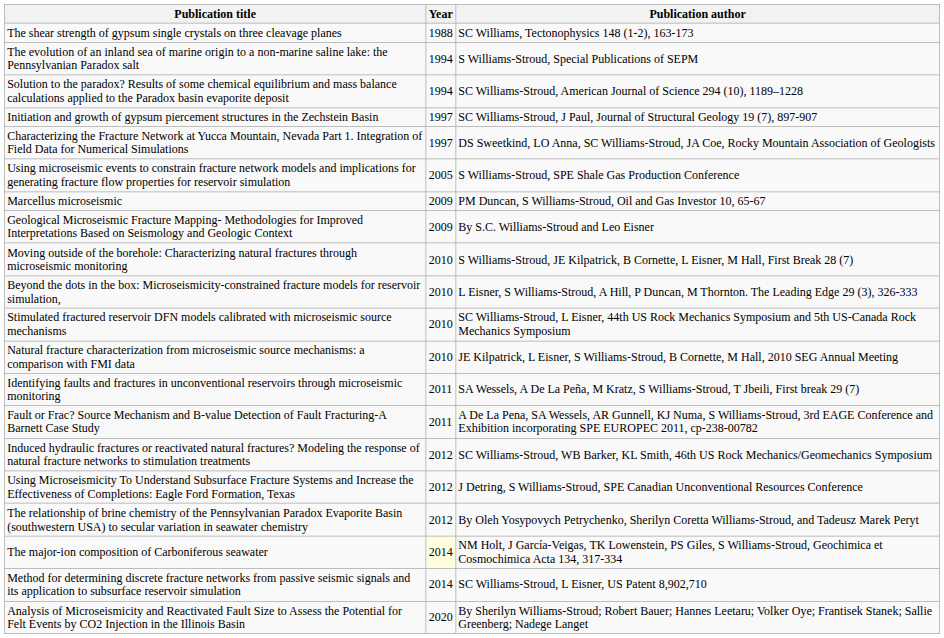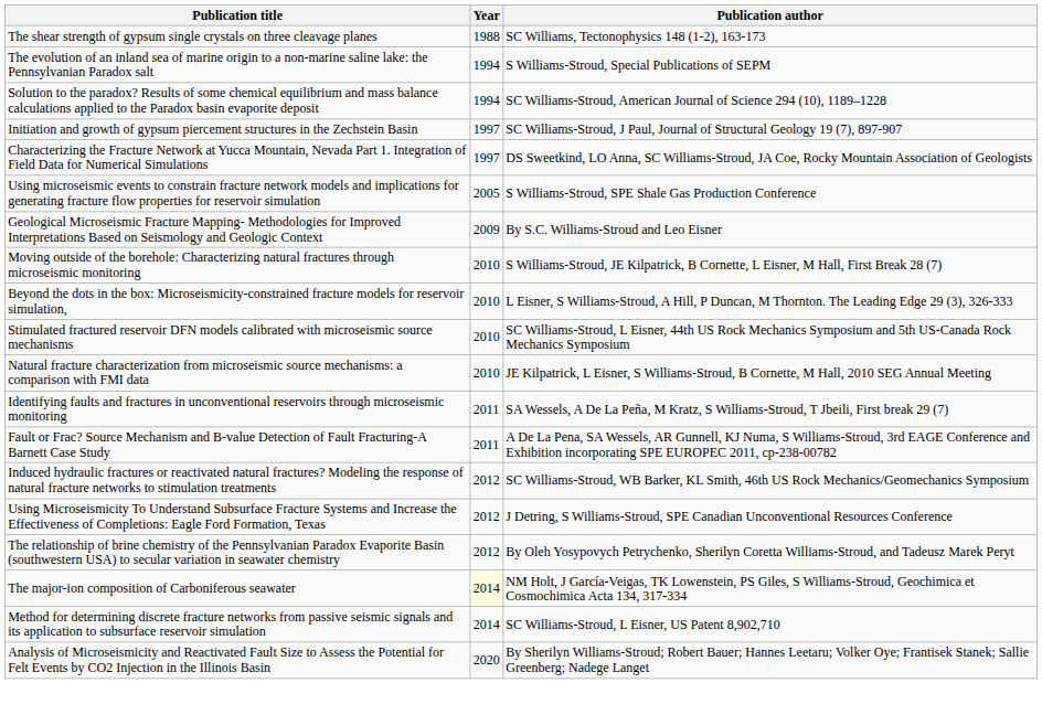- row: Marcellus microseismic | 2009 | PM Duncan, S Williams-Stroud, Oil and Gas Investor 10, 65-67
